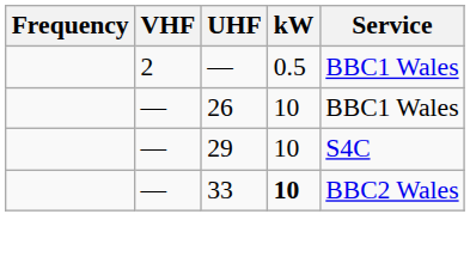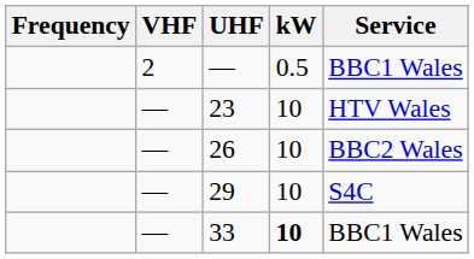+ row: — | 23 | 10 | HTV Wales
26 | Service: BBC1 Wales -> BBC2 Wales
33 | Service: BBC2 Wales -> BBC1 Wales
